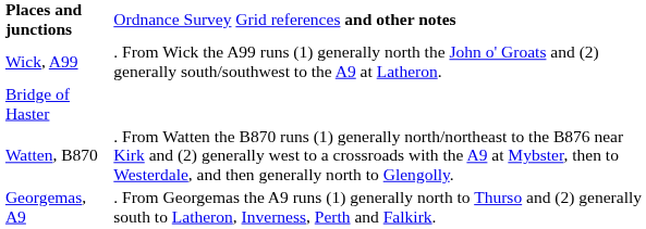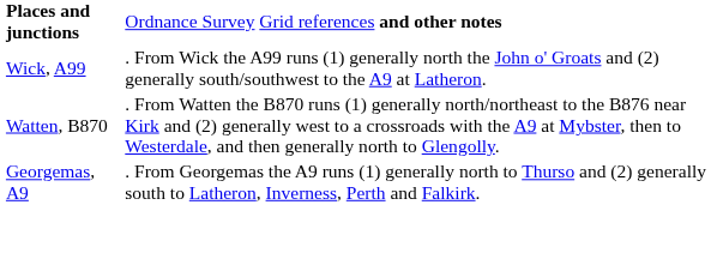- row: Bridge of Haster
